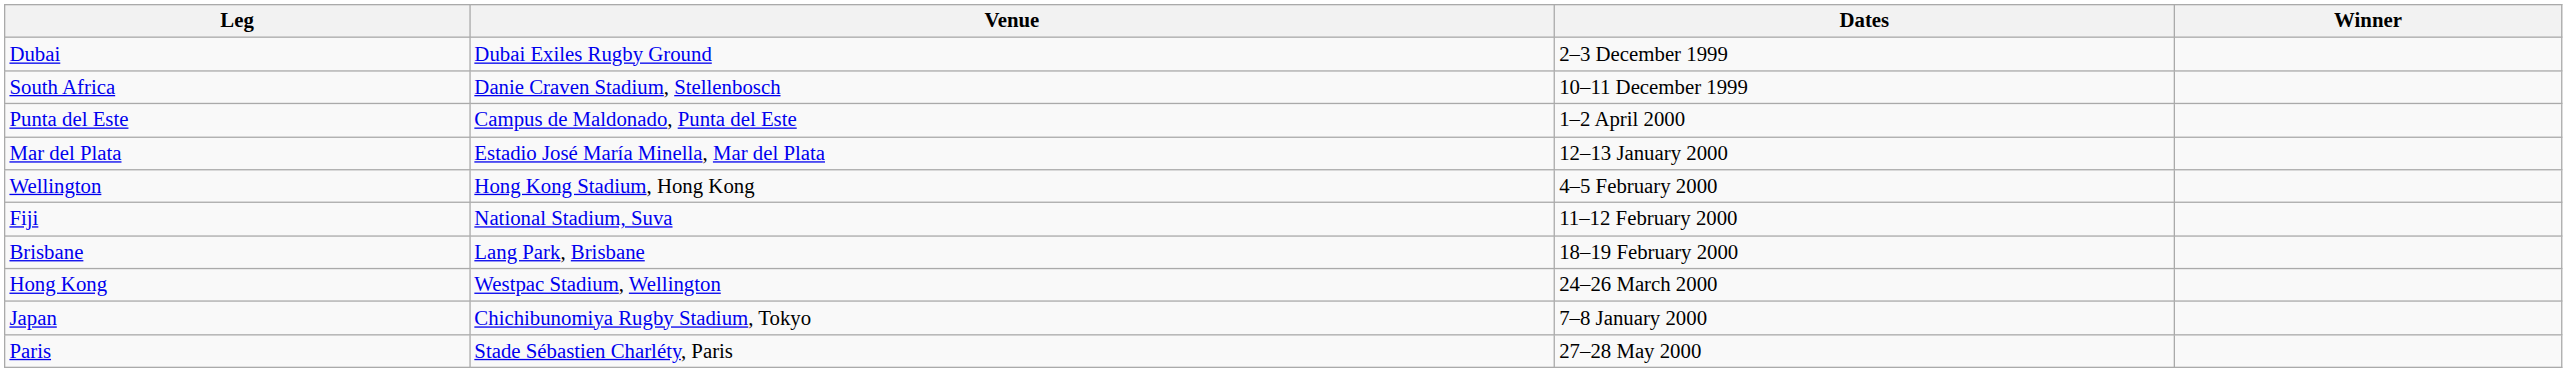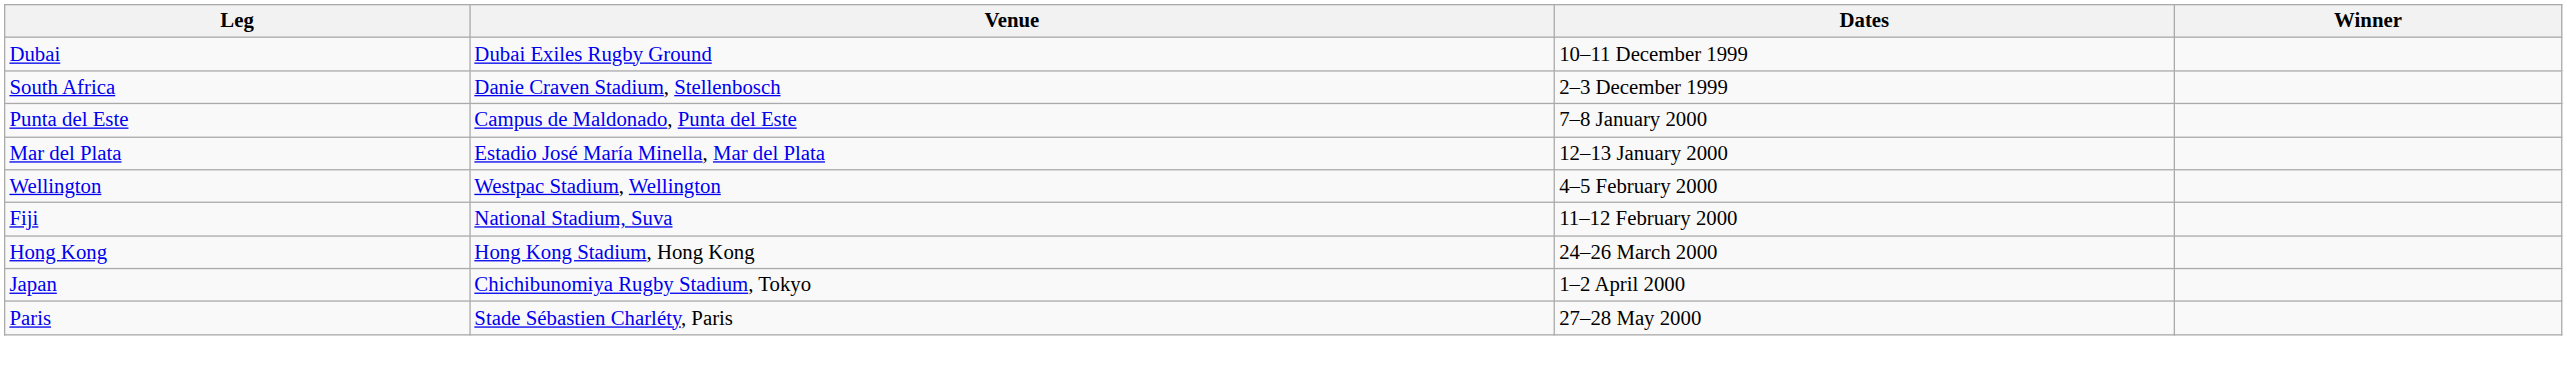Dubai | Dates: 2–3 December 1999 -> 10–11 December 1999
South Africa | Dates: 10–11 December 1999 -> 2–3 December 1999
Punta del Este | Dates: 1–2 April 2000 -> 7–8 January 2000
Wellington | Venue: Hong Kong Stadium, Hong Kong -> Westpac Stadium, Wellington
- row: Brisbane | Lang Park, Brisbane | 18–19 February 2000
Hong Kong | Venue: Westpac Stadium, Wellington -> Hong Kong Stadium, Hong Kong
Japan | Dates: 7–8 January 2000 -> 1–2 April 2000
